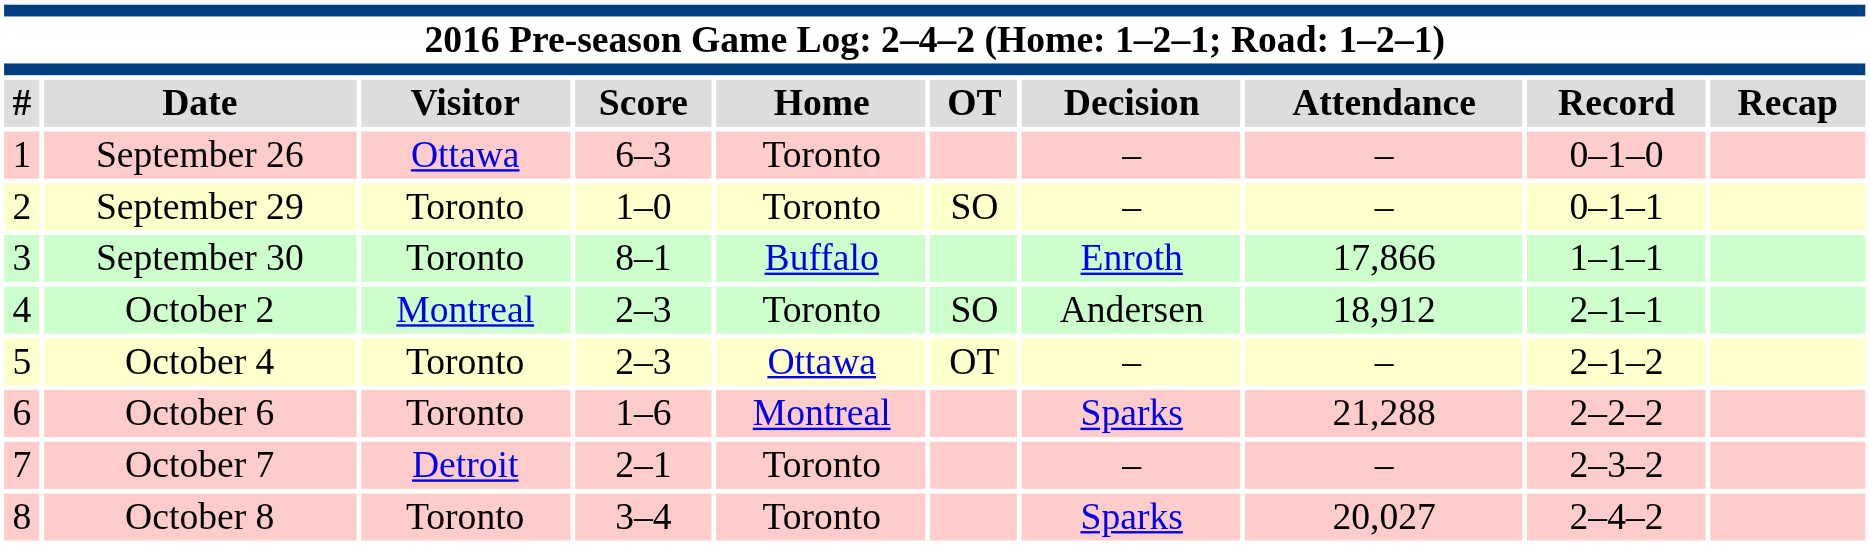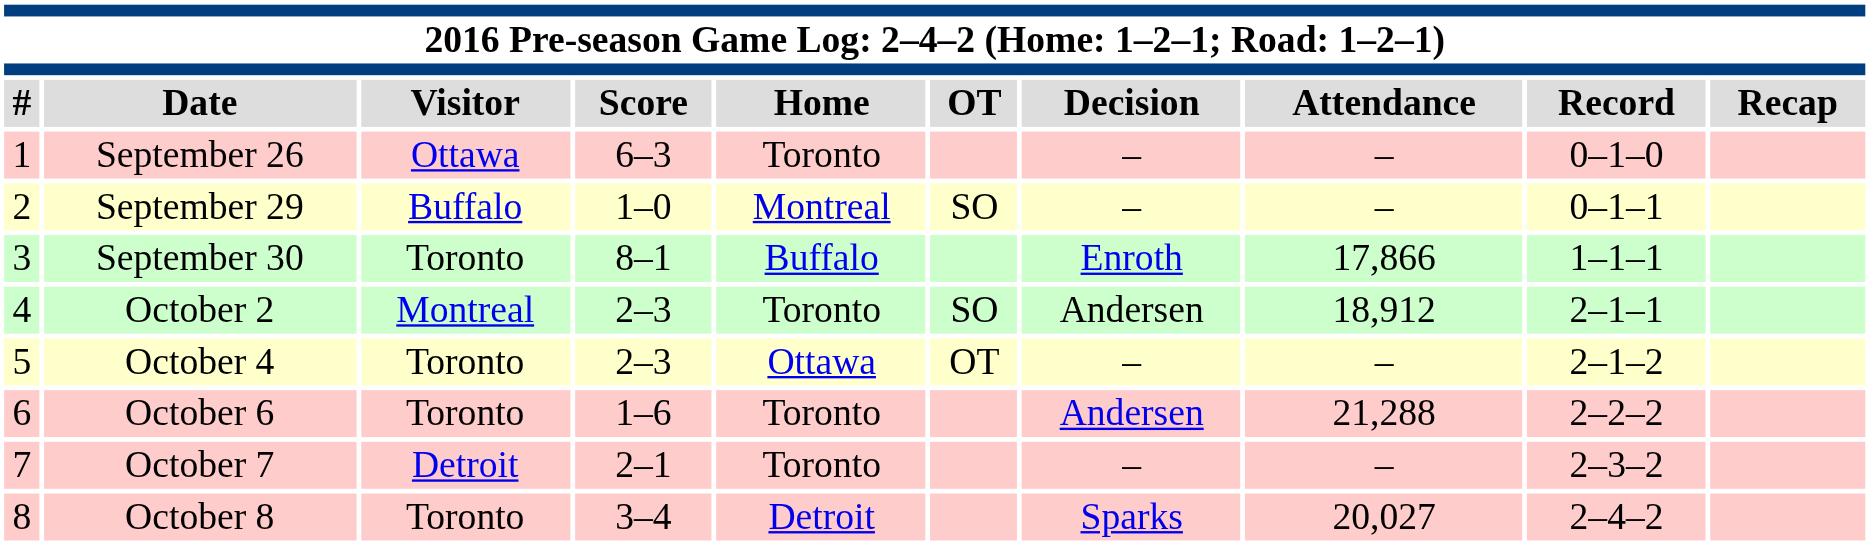September 29 | Visitor: Toronto -> Buffalo
September 29 | Home: Toronto -> Montreal
October 6 | Home: Montreal -> Toronto
October 6 | Decision: Sparks -> Andersen
October 8 | Home: Toronto -> Detroit
